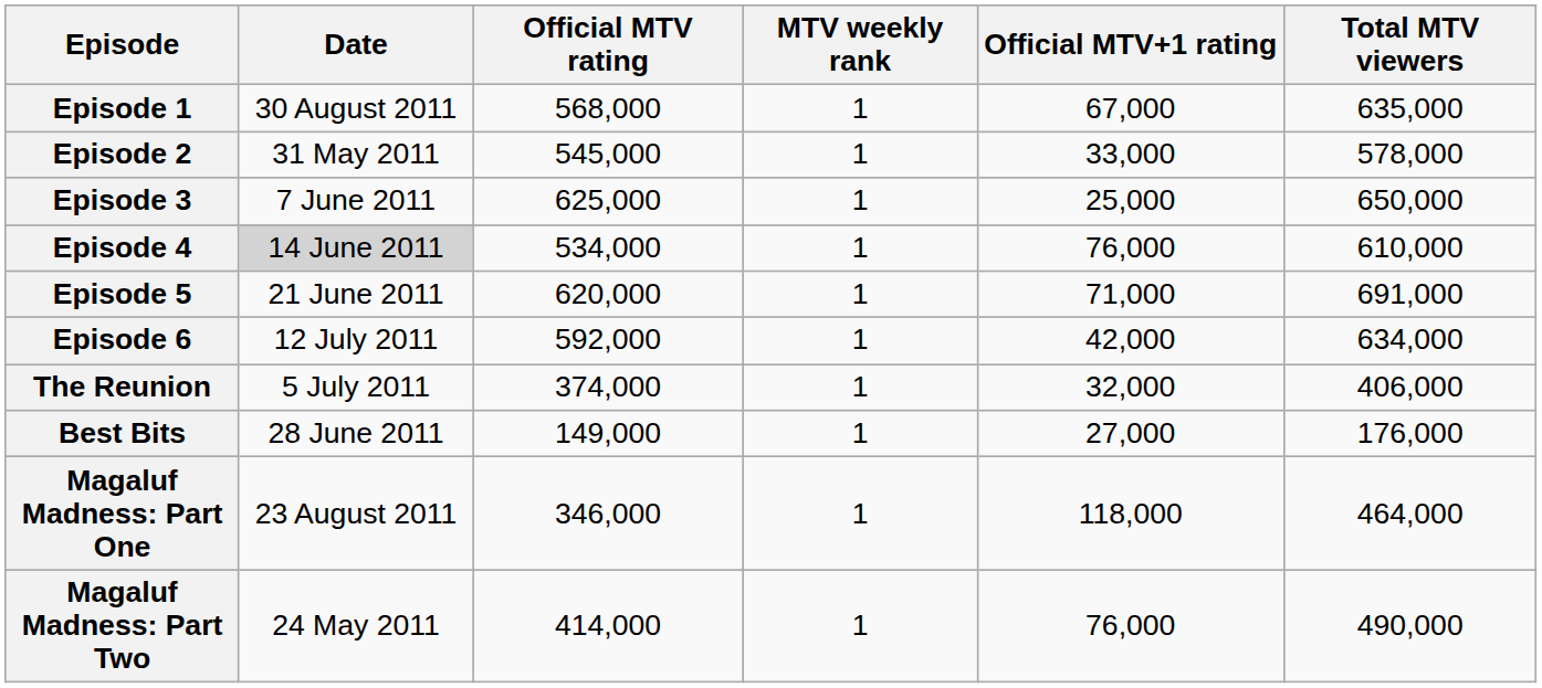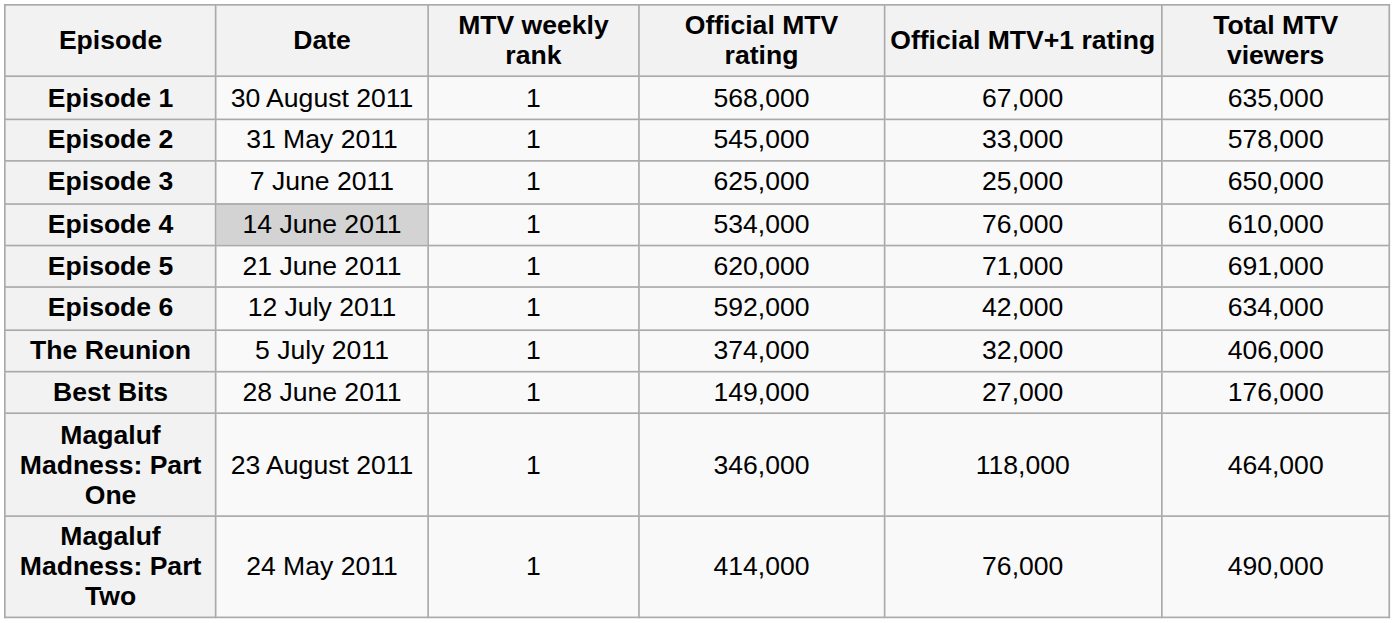columns swapped: Official MTV rating <-> MTV weekly rank
